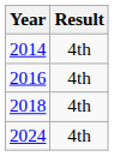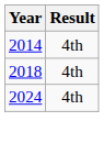- row: 2016 | 4th
